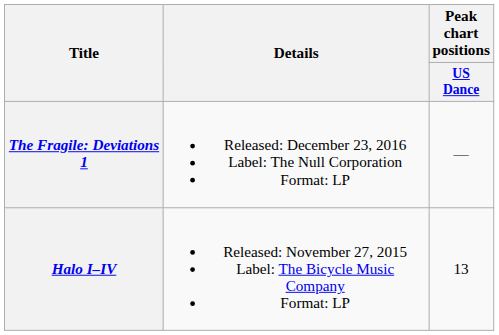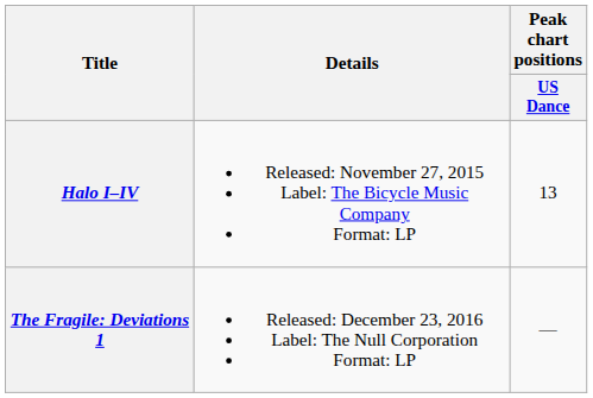rows swapped: Halo I–IV <-> The Fragile: Deviations 1
